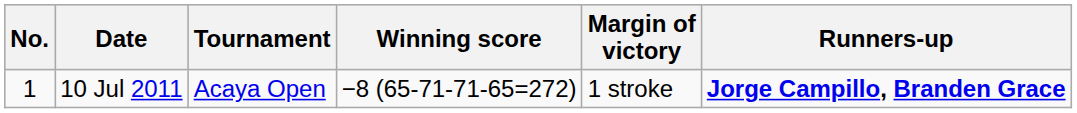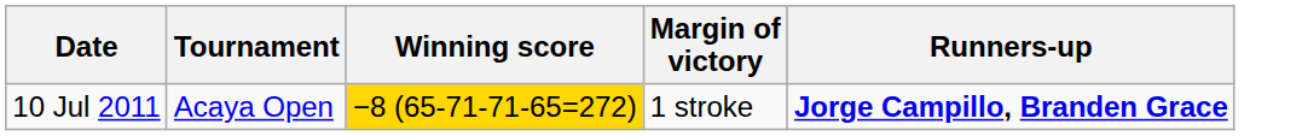- column: No. | 1
10 Jul 2011 | Winning score: no background -> gold background
